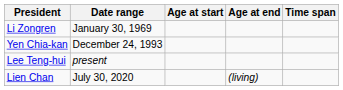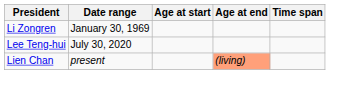- row: Yen Chia-kan | December 24, 1993
Lee Teng-hui | Date range: present -> July 30, 2020
Lien Chan | Date range: July 30, 2020 -> present
Lien Chan | Age at end: no background -> lightsalmon background
